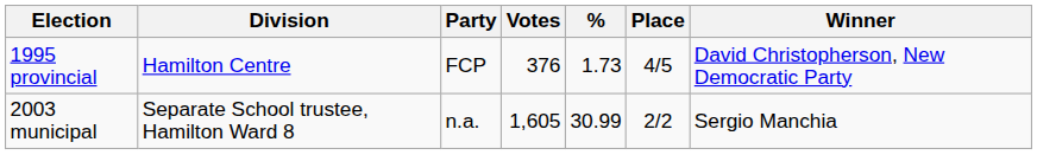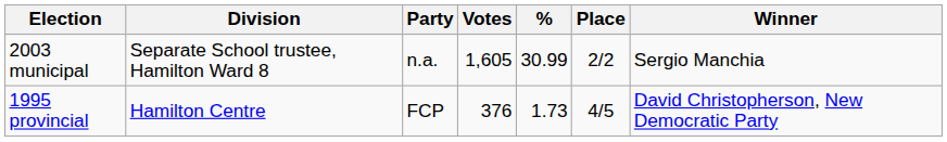rows swapped: 1995 provincial <-> 2003 municipal
